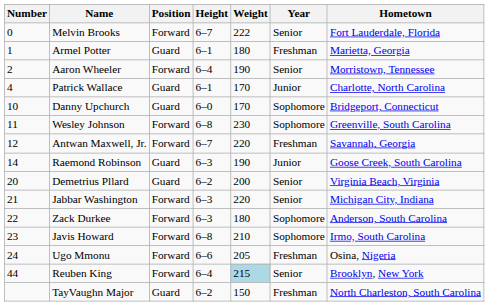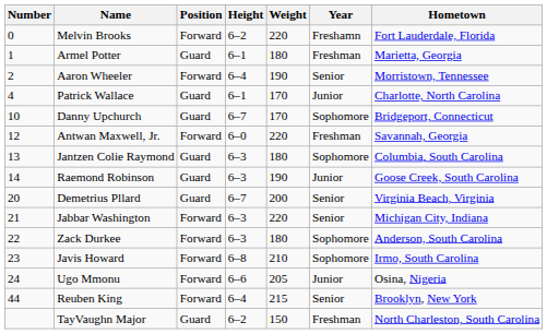Melvin Brooks | Height: 6–7 -> 6–2
Melvin Brooks | Weight: 222 -> 220
Melvin Brooks | Year: Senior -> Freshamn
Danny Upchurch | Height: 6–0 -> 6–7
- row: 11 | Wesley Johnson | Forward | 6–8 | 230 | Sophomore | Greenville, South Carolina
Antwan Maxwell, Jr. | Height: 6–7 -> 6–0
+ row: 13 | Jantzen Colie Raymond | Guard | 6–3 | 180 | Sophomore | Columbia, South Carolina
Demetrius Pllard | Height: 6–2 -> 6–7
Ugo Mmonu | Year: Freshman -> Junior
Reuben King | Weight: lightblue background -> no background
